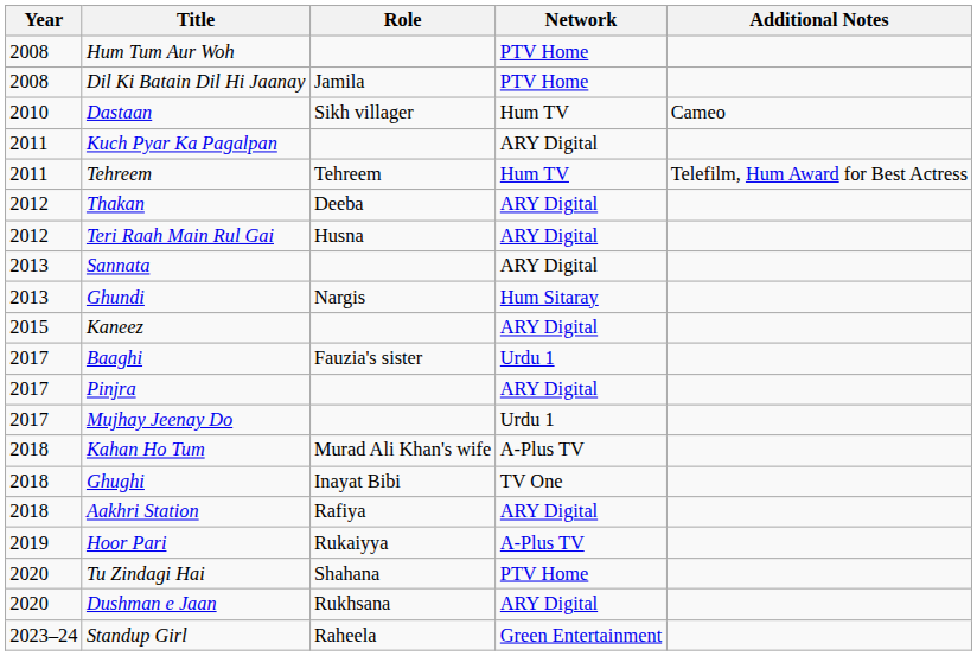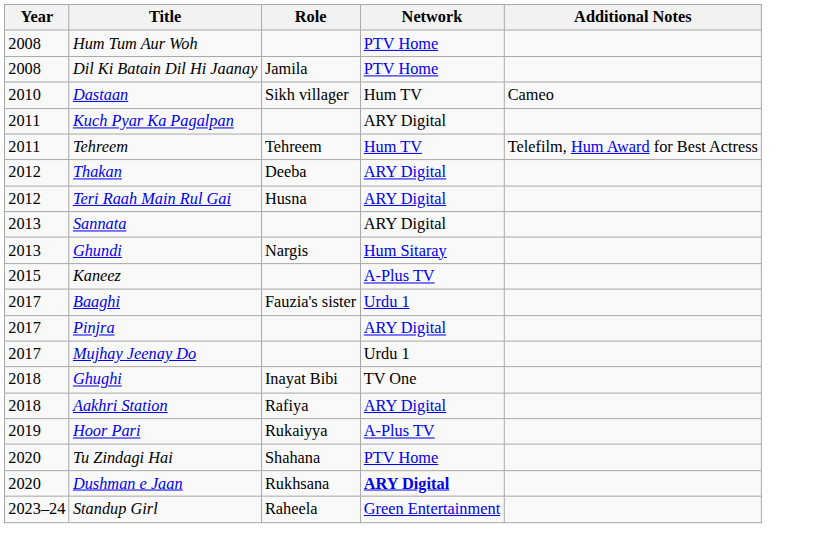Kaneez | Network: ARY Digital -> A-Plus TV
- row: 2018 | Kahan Ho Tum | Murad Ali Khan's wife | A-Plus TV
Dushman e Jaan | Network: normal -> bold
